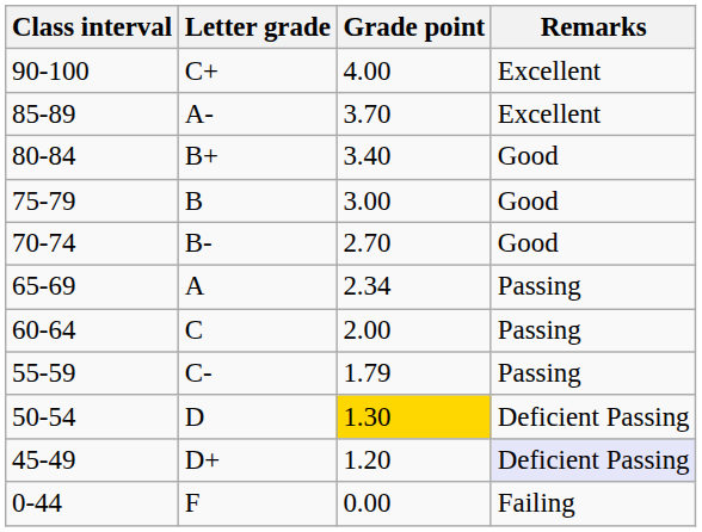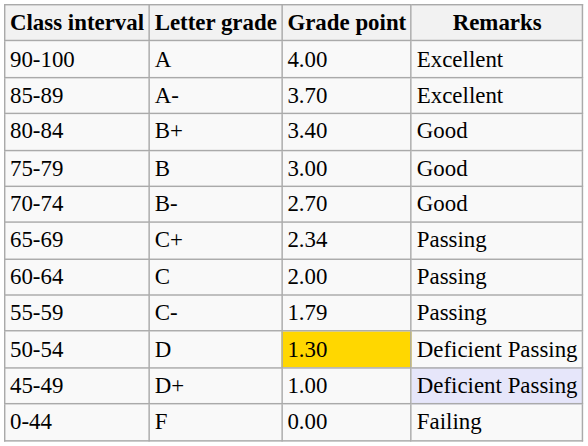90-100 | Letter grade: C+ -> A
65-69 | Letter grade: A -> C+
45-49 | Grade point: 1.20 -> 1.00
